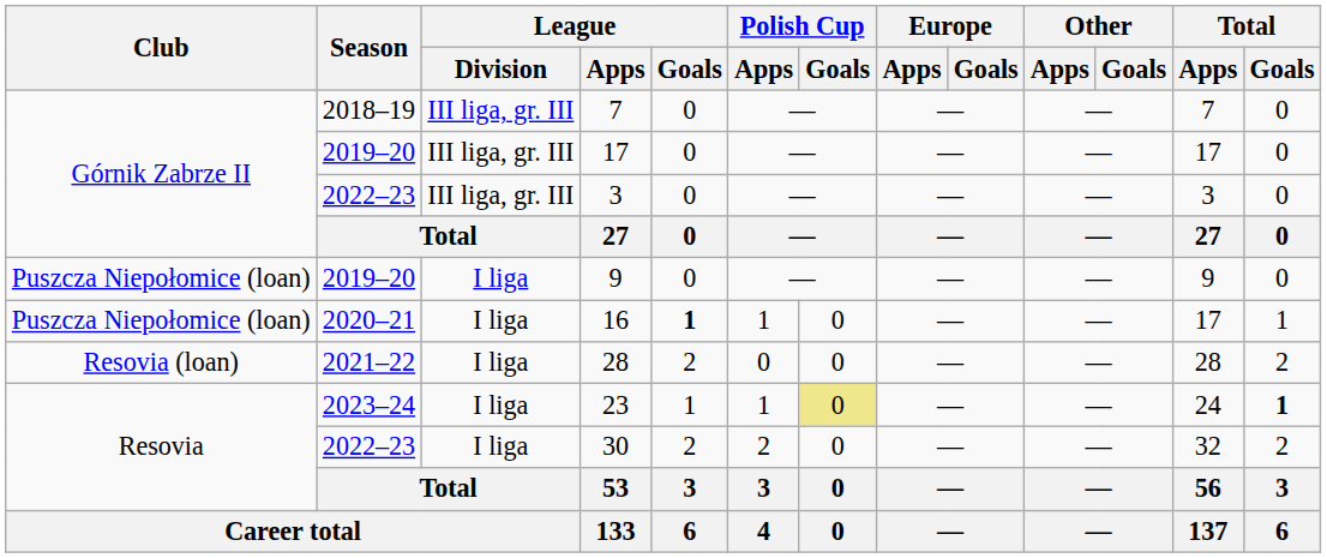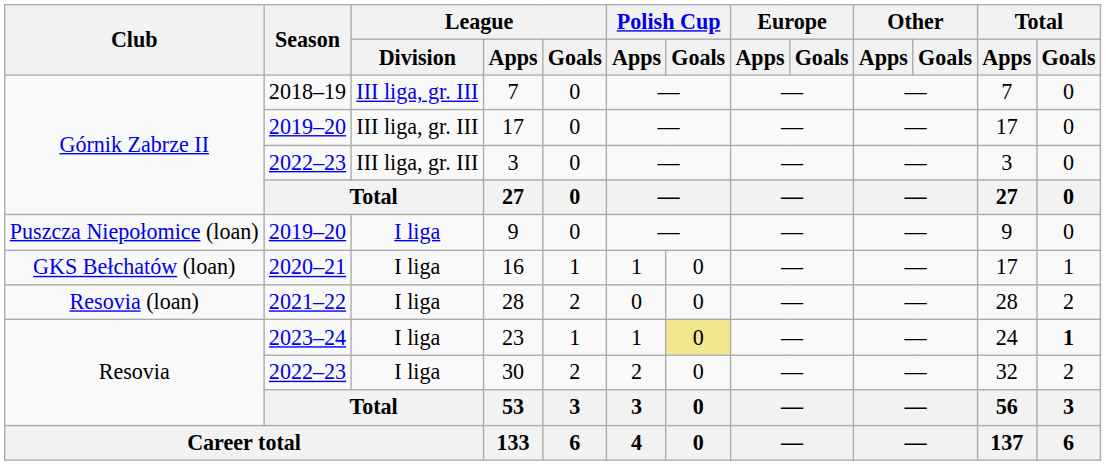16 | Club: Puszcza Niepołomice (loan) -> GKS Bełchatów (loan)
16 | League / Goals: bold -> normal
